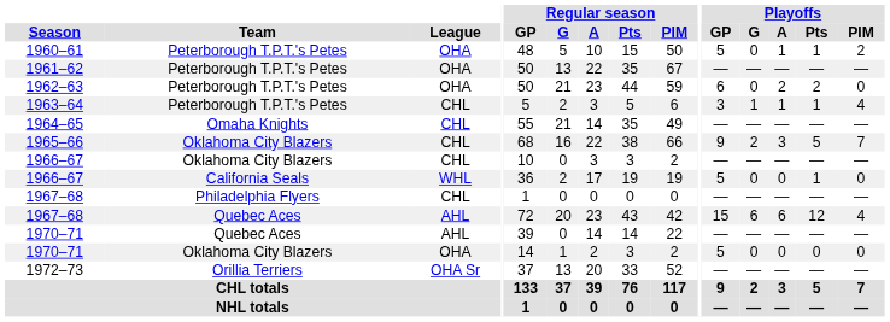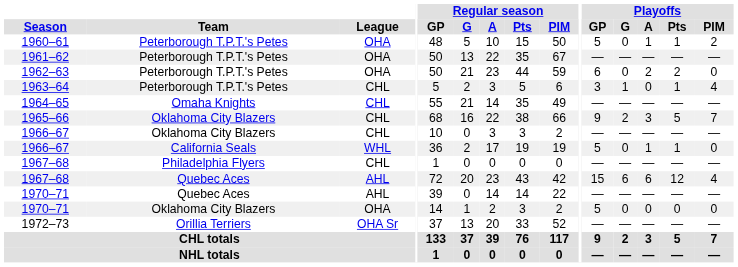1963–64 | Playoffs / A: 1 -> 0
1966–67 / California Seals | Playoffs / A: 0 -> 1
